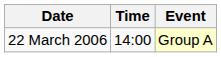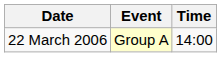columns swapped: Time <-> Event
